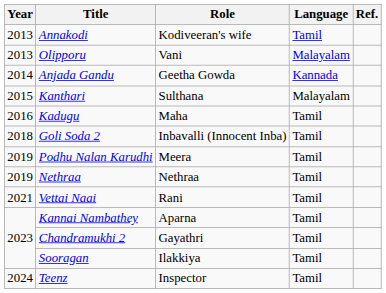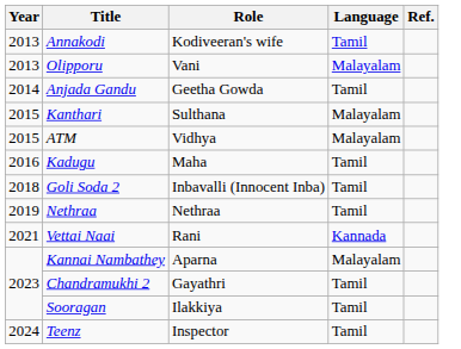Anjada Gandu | Language: Kannada -> Tamil
+ row: 2015 | ATM | Vidhya | Malayalam
- row: 2019 | Podhu Nalan Karudhi | Meera | Tamil
Vettai Naai | Language: Tamil -> Kannada
Kannai Nambathey | Language: Tamil -> Malayalam
